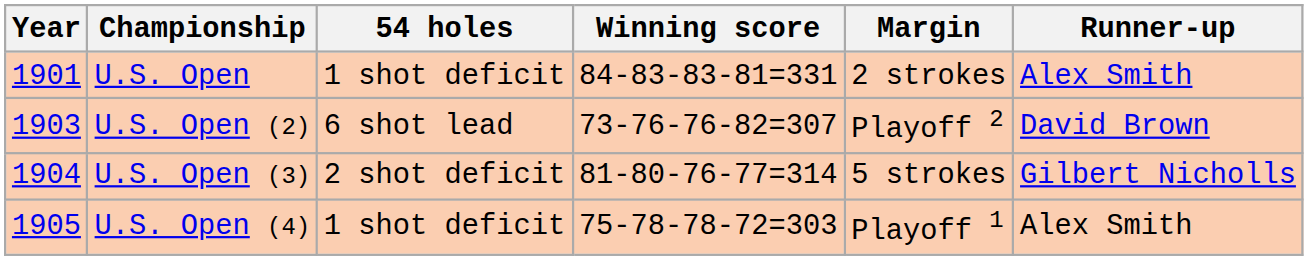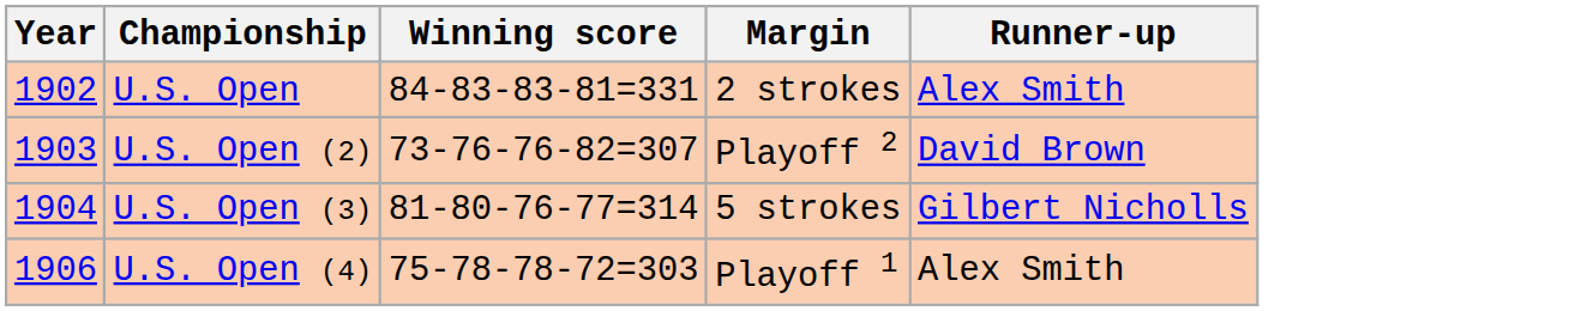- column: 54 holes | 1 shot deficit | 6 shot lead | 2 shot deficit | 1 shot deficit
U.S. Open | Year: 1901 -> 1902
U.S. Open (4) | Year: 1905 -> 1906
